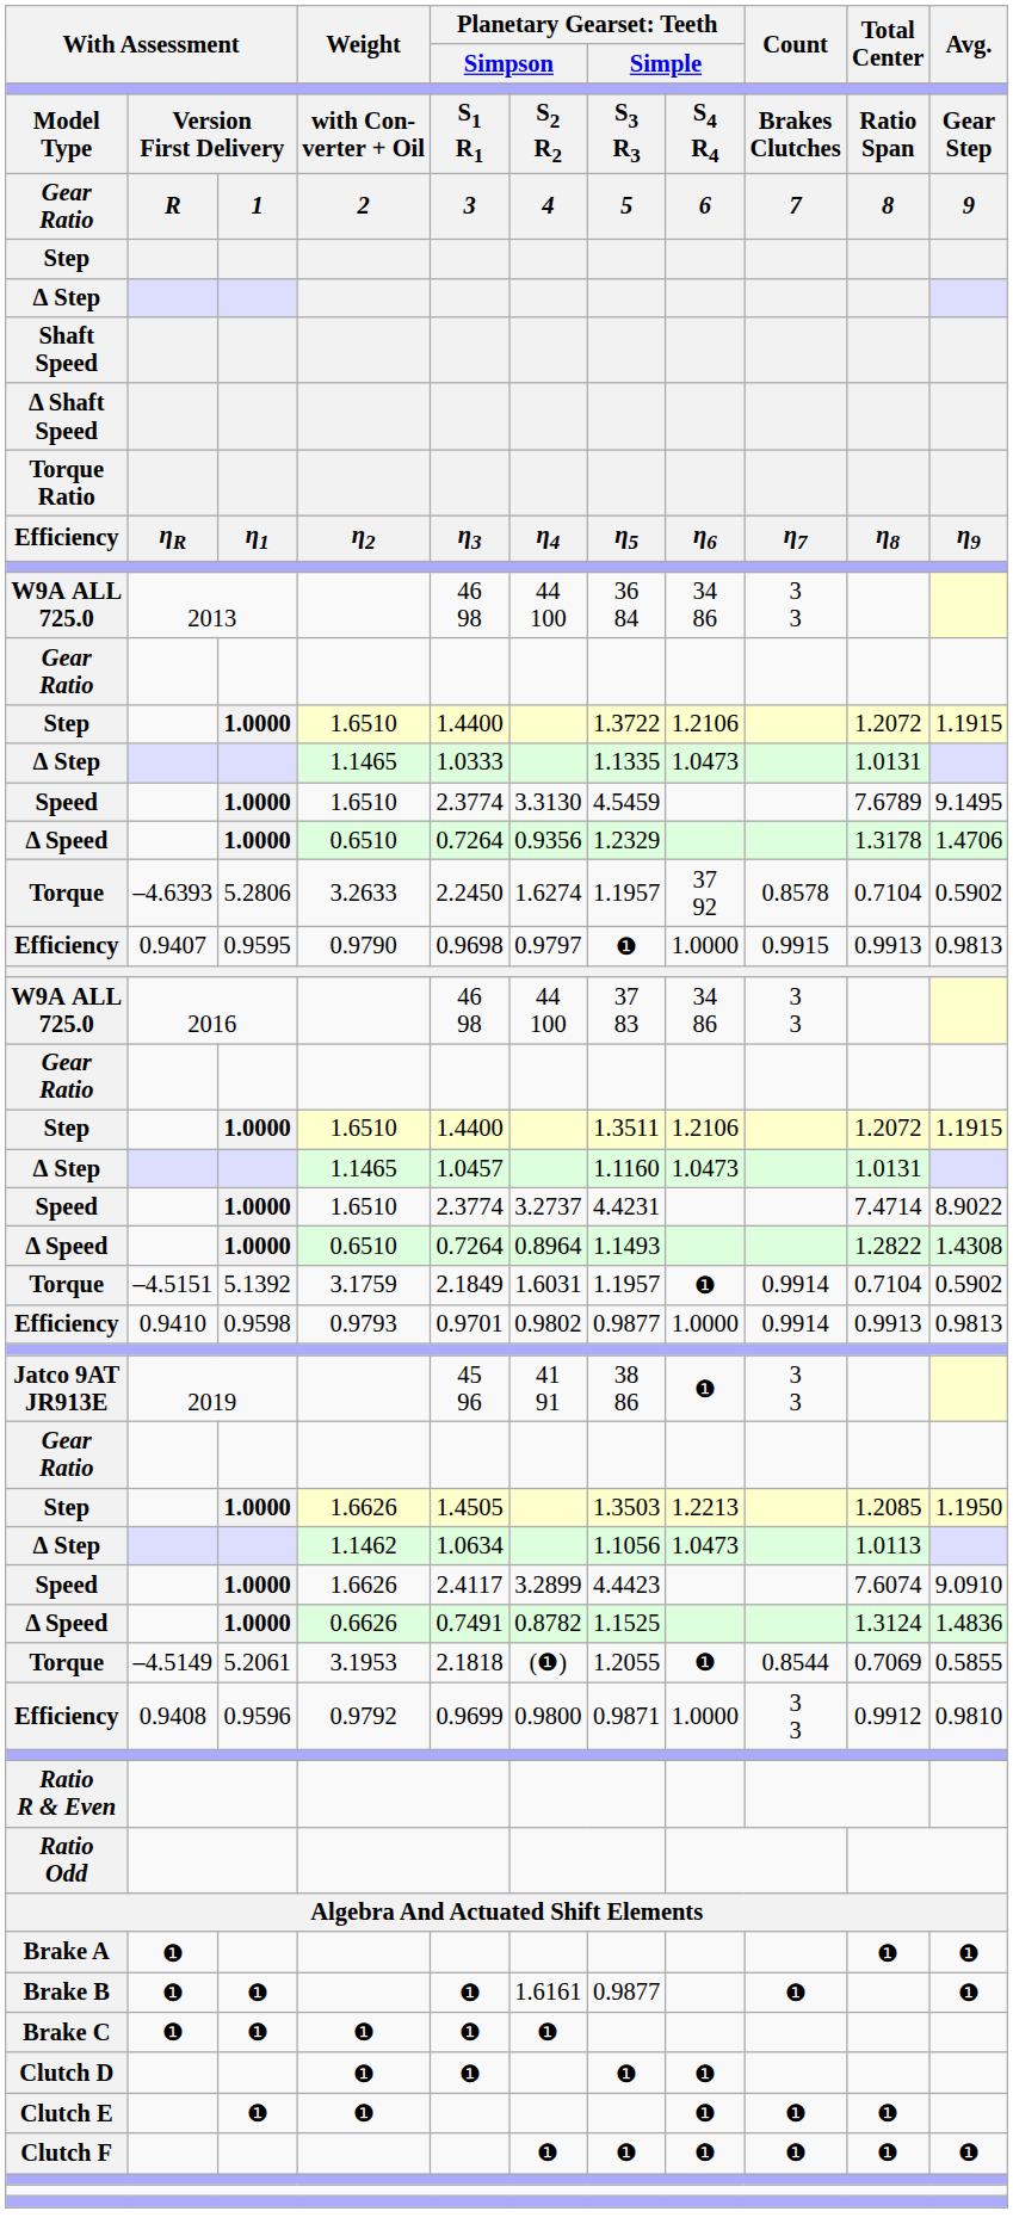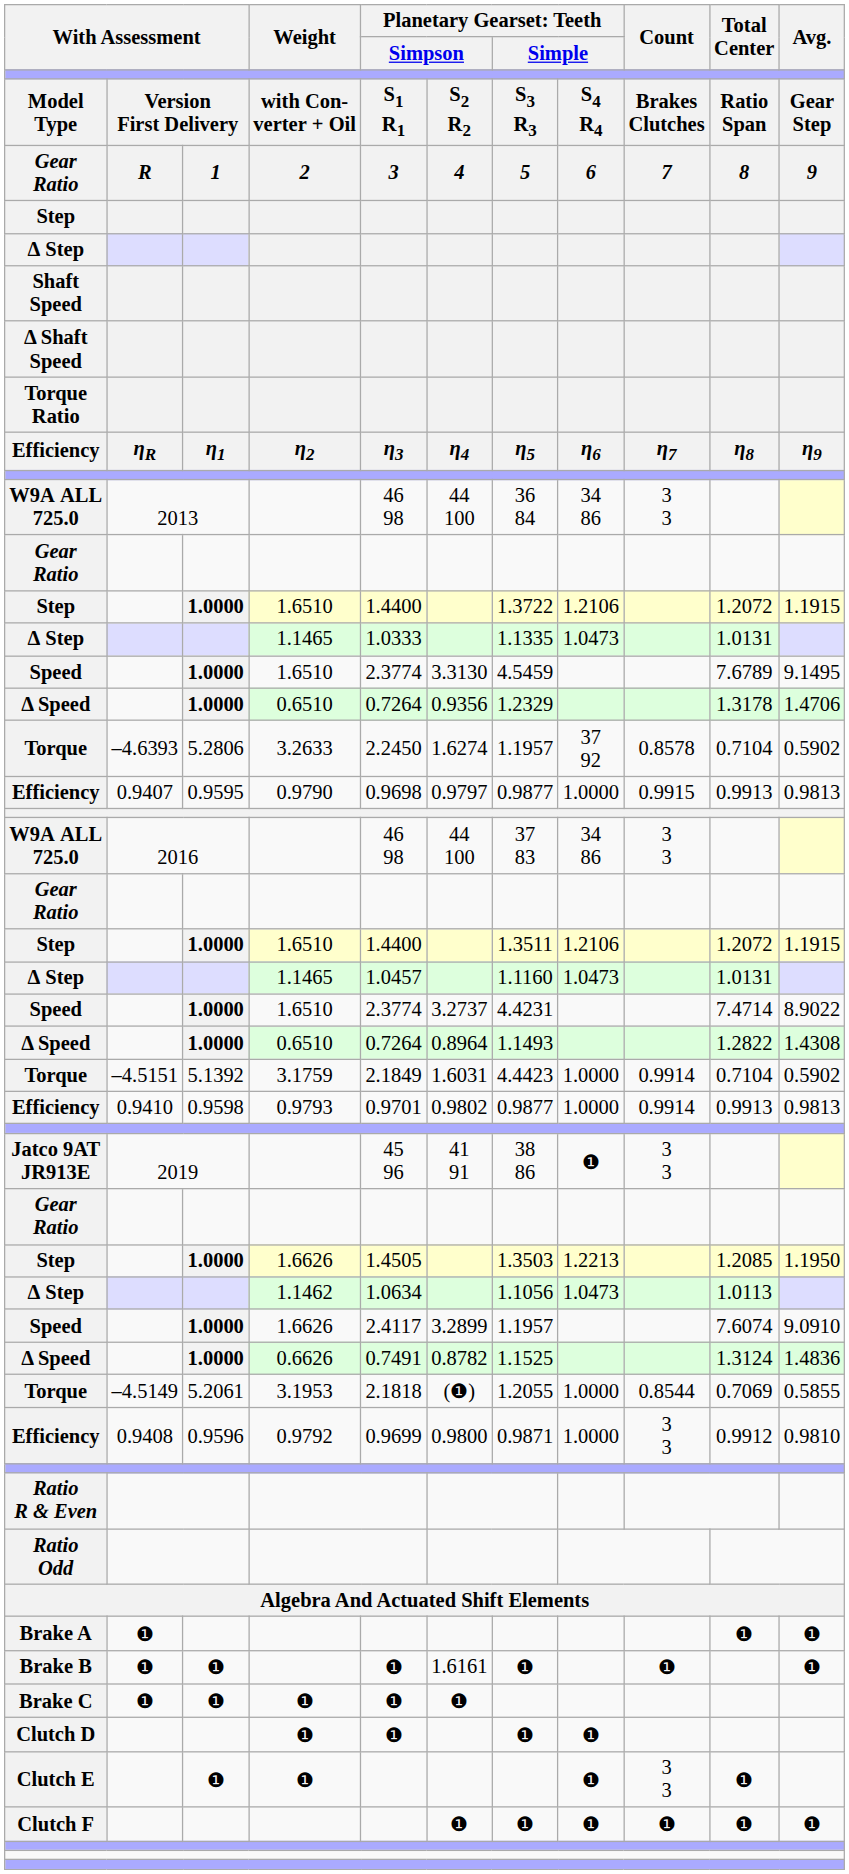Efficiency / 0.9790 | column 7: ❶ -> 0.9877
Torque / 3.1759 | column 7: 1.1957 -> 4.4423
Torque / 3.1759 | column 8: ❶ -> 1.0000
Speed / 1.6626 | column 7: 4.4423 -> 1.1957
Torque / 3.1953 | column 8: ❶ -> 1.0000
Brake B | column 7: 0.9877 -> ❶
Clutch E | Count: ❶ -> 3 3
